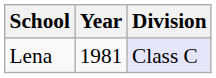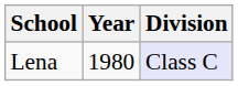Lena | Year: 1981 -> 1980
